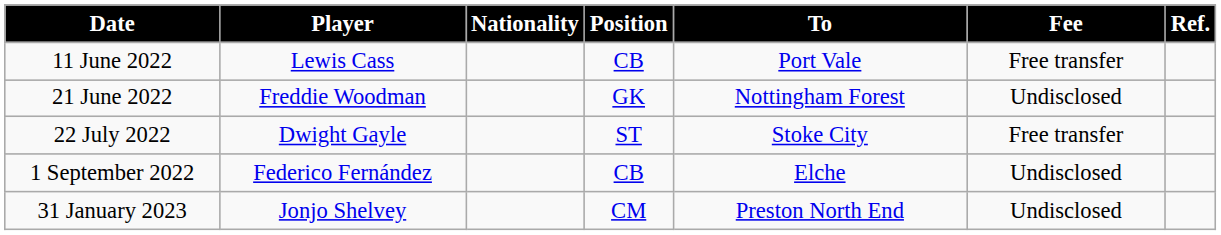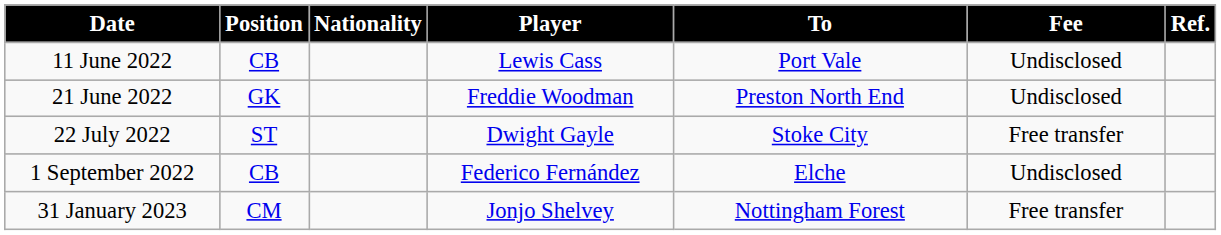columns swapped: Position <-> Player
11 June 2022 | Fee: Free transfer -> Undisclosed
21 June 2022 | To: Nottingham Forest -> Preston North End
31 January 2023 | To: Preston North End -> Nottingham Forest
31 January 2023 | Fee: Undisclosed -> Free transfer
